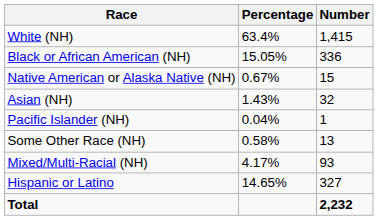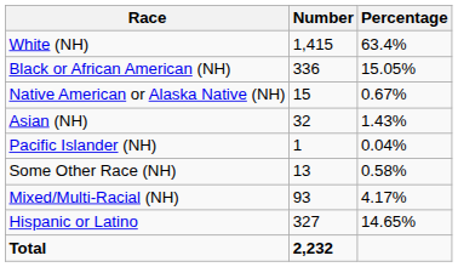columns swapped: Number <-> Percentage
